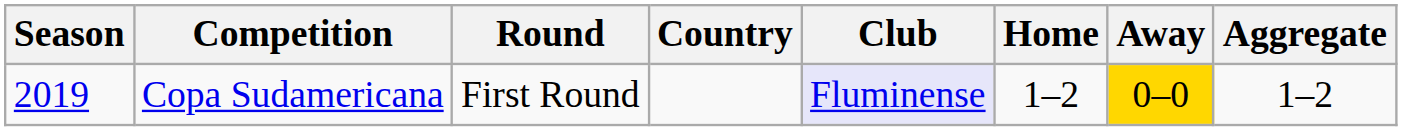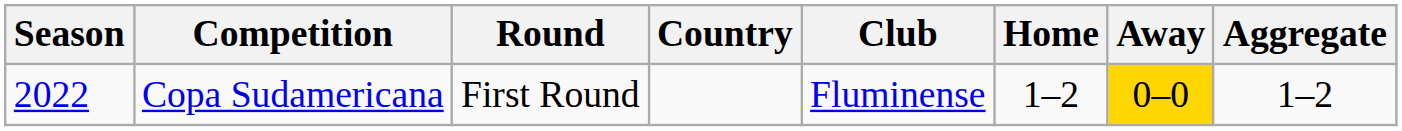Copa Sudamericana | Season: 2019 -> 2022
Copa Sudamericana | Club: lavender background -> no background
